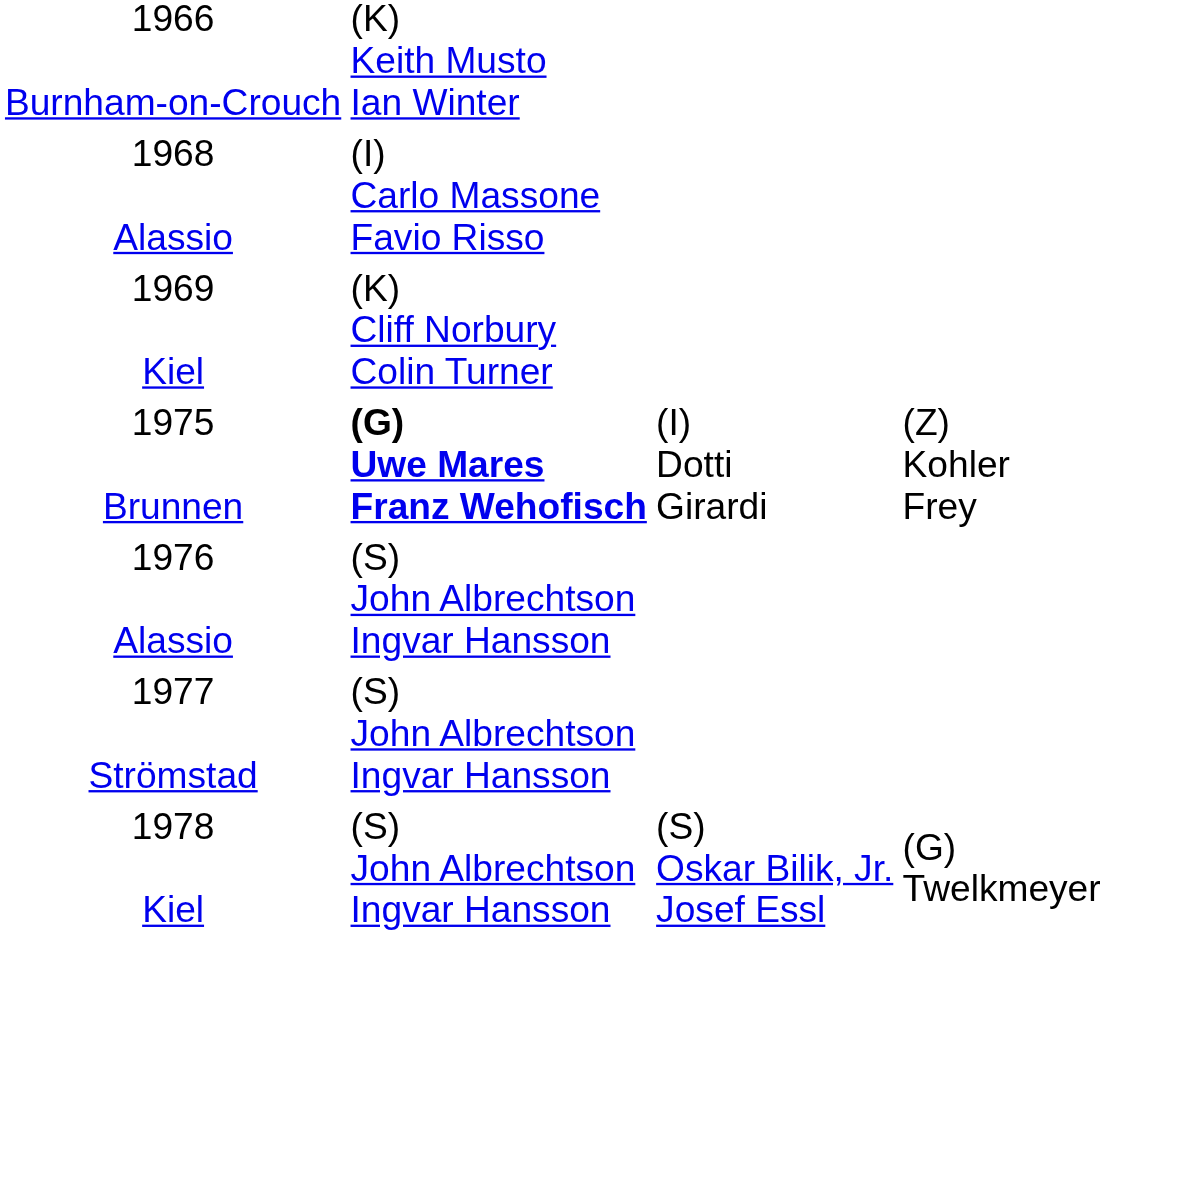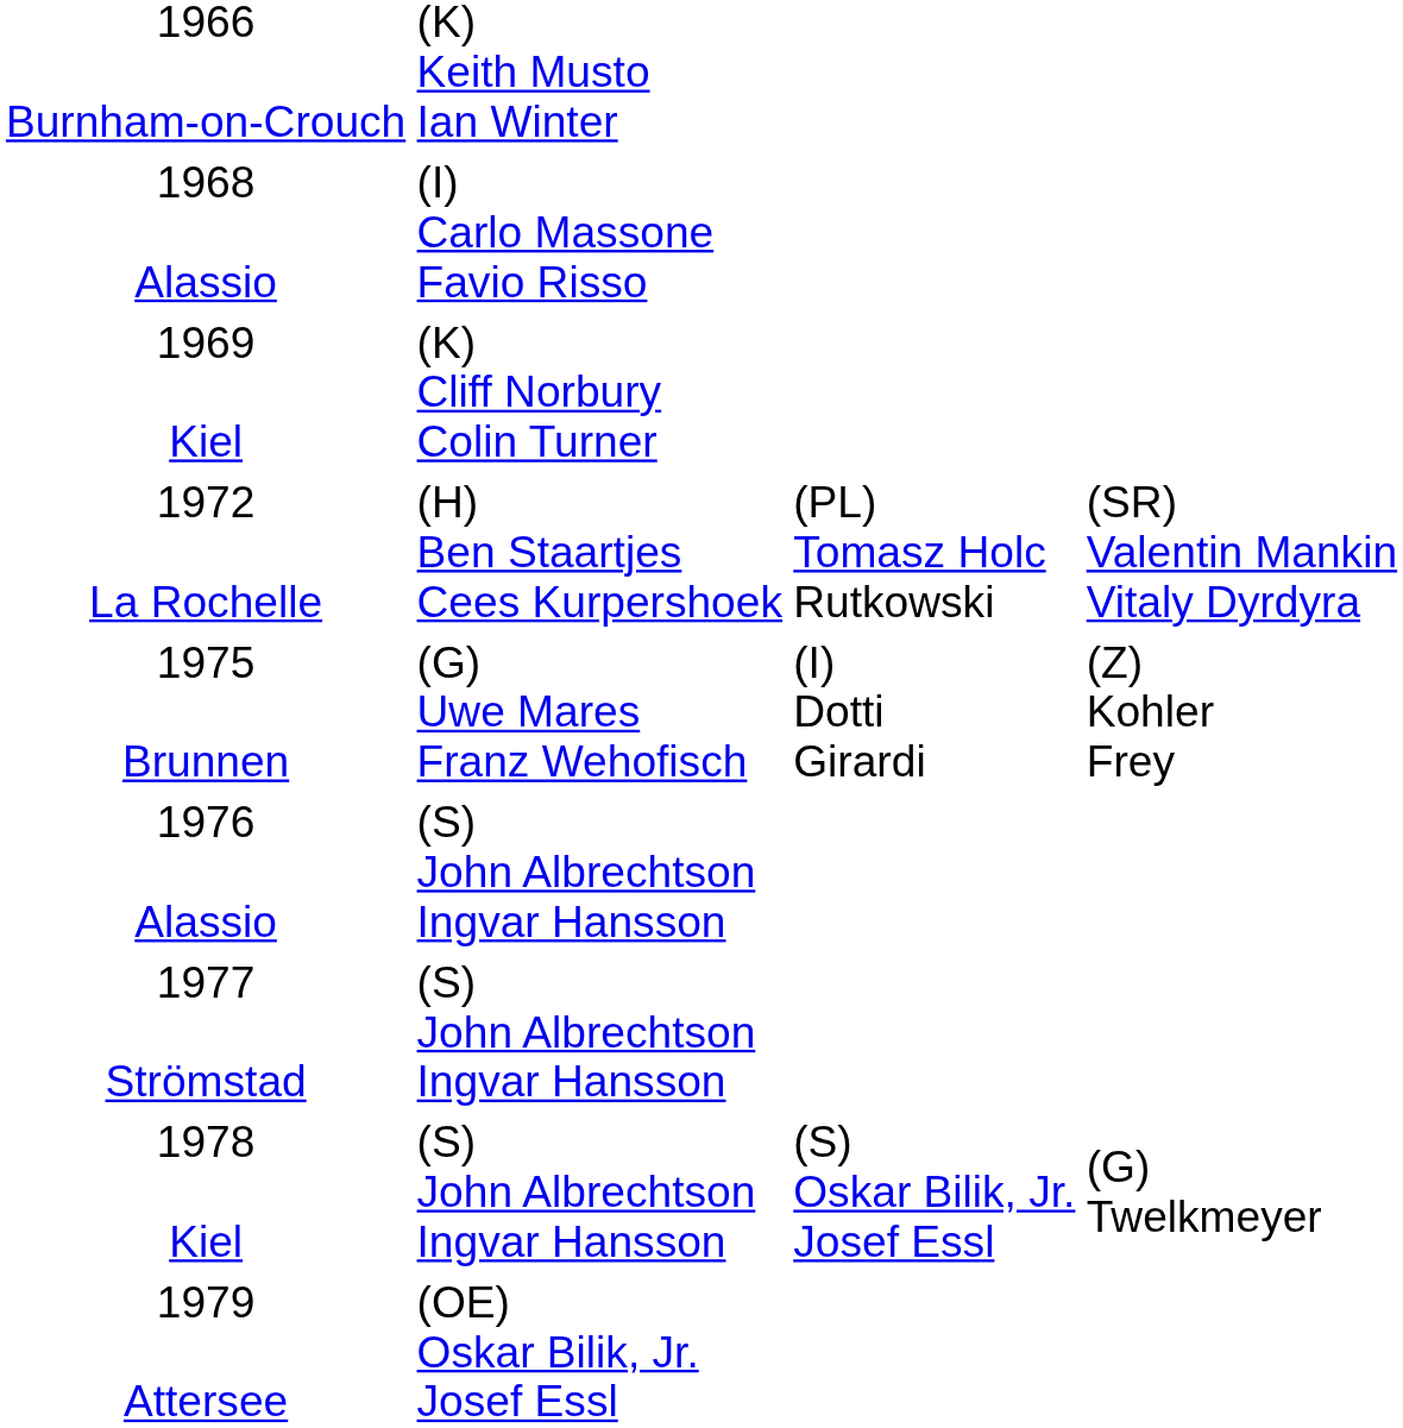+ row: 1972 La Rochelle | (H) Ben Staartjes Cees Kurpershoek | (PL) Tomasz Holc Rutkowski | (SR) Valentin Mankin Vitaly Dyrdyra
1975 Brunnen | column 2: bold -> normal
+ row: 1979 Attersee | (OE) Oskar Bilik, Jr. Josef Essl
